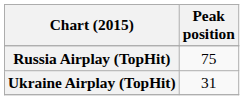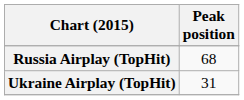Russia Airplay (TopHit) | Peak position: 75 -> 68
